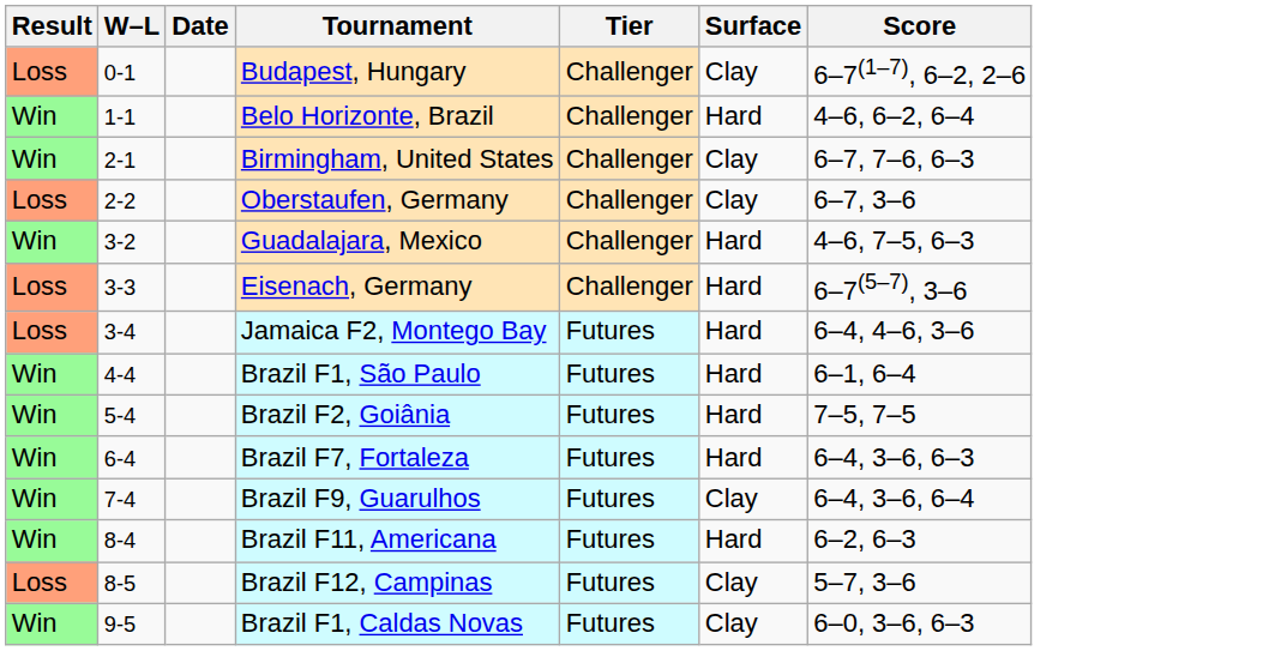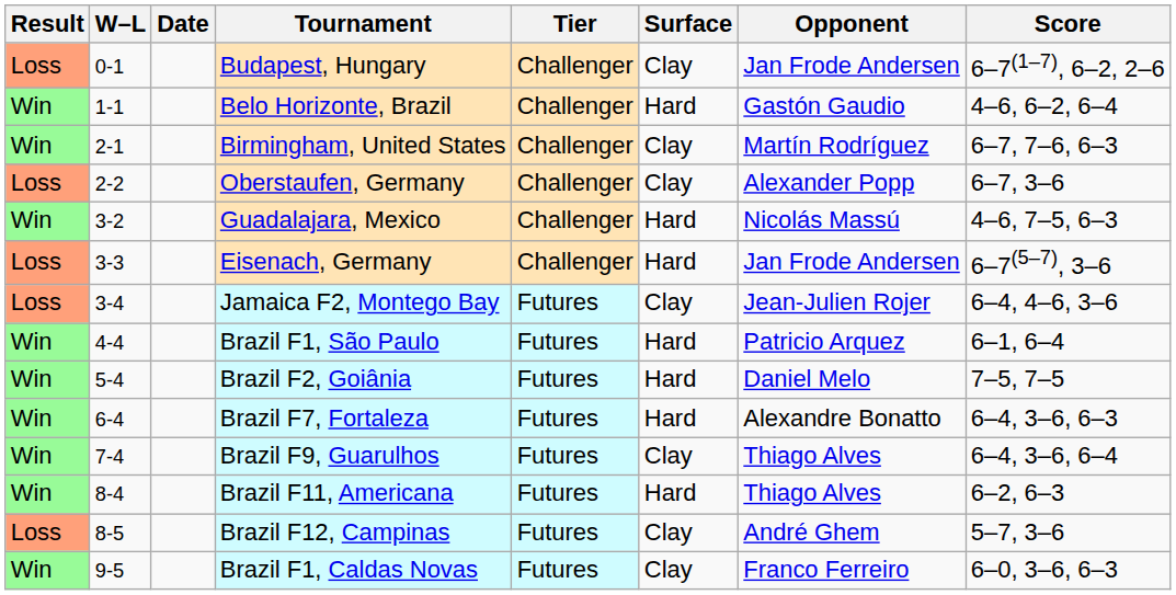+ column: Opponent | Jan Frode Andersen | Gastón Gaudio | Martín Rodríguez | Alexander Popp | Nicolás Massú | Jan Frode Andersen | Jean-Julien Rojer | Patricio Arquez | Daniel Melo | Alexandre Bonatto | Thiago Alves | Thiago Alves | André Ghem | Franco Ferreiro
Jamaica F2, Montego Bay | Surface: Hard -> Clay
